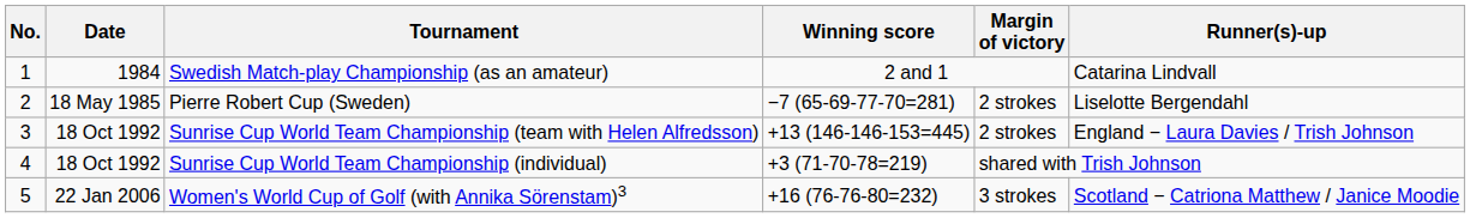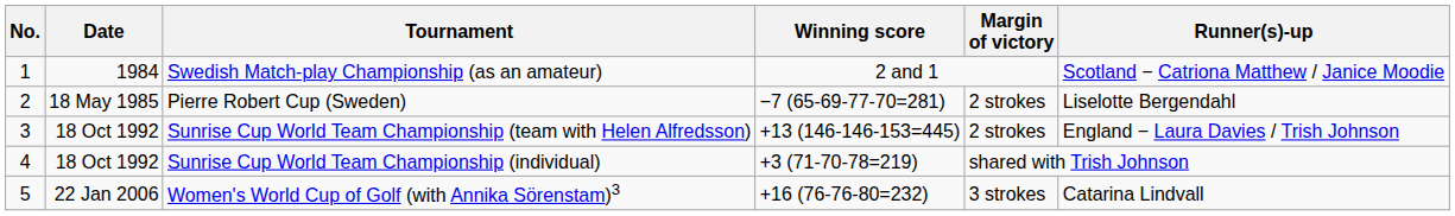Swedish Match-play Championship (as an amateur) | Runner(s)-up: Catarina Lindvall -> Scotland − Catriona Matthew / Janice Moodie
Women's World Cup of Golf (with Annika Sörenstam)3 | Runner(s)-up: Scotland − Catriona Matthew / Janice Moodie -> Catarina Lindvall
